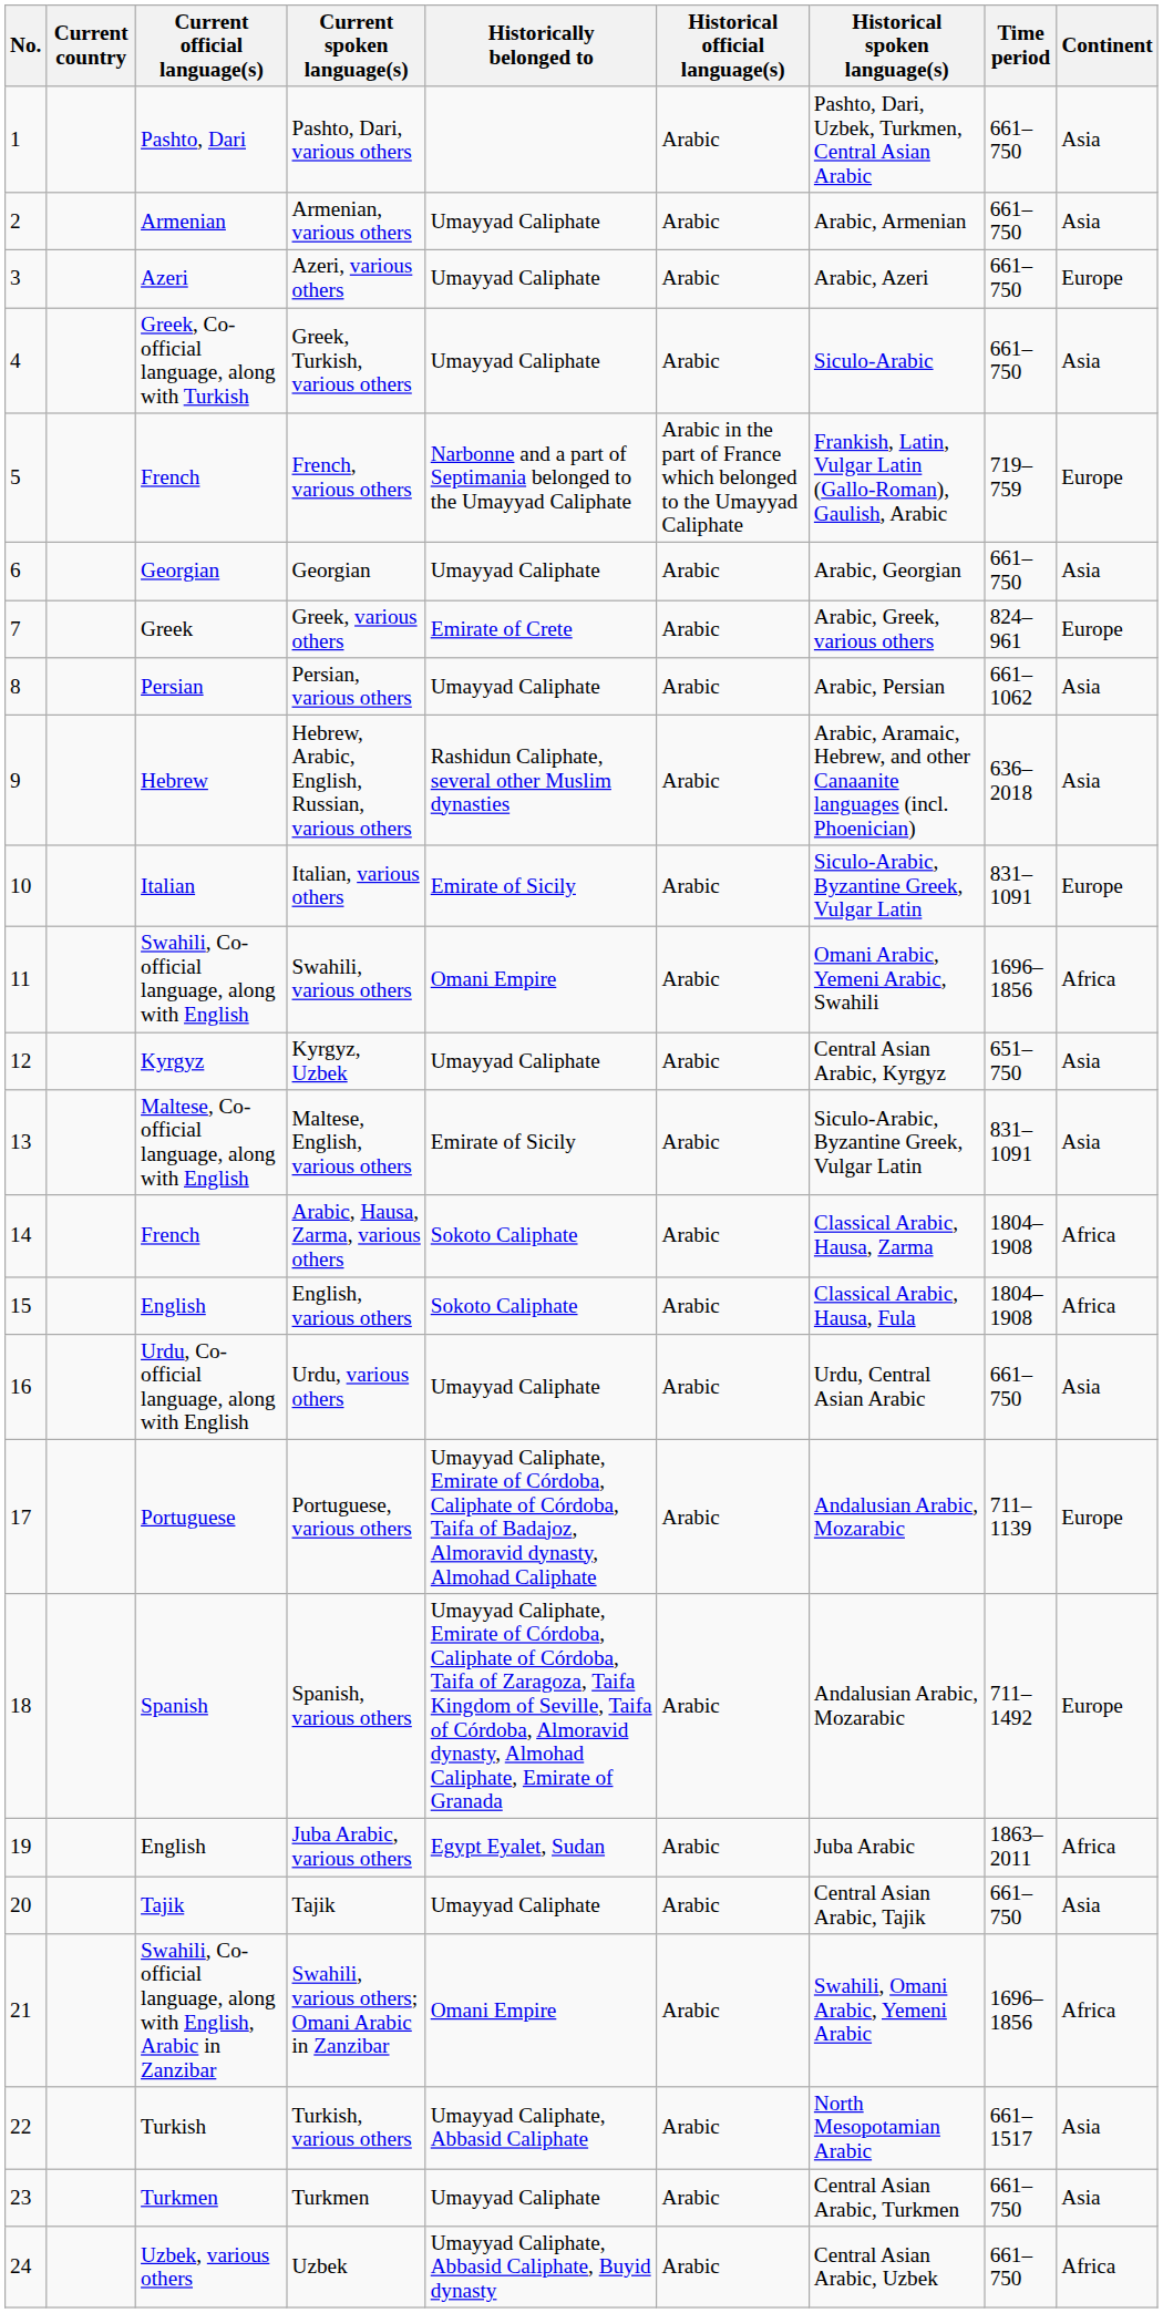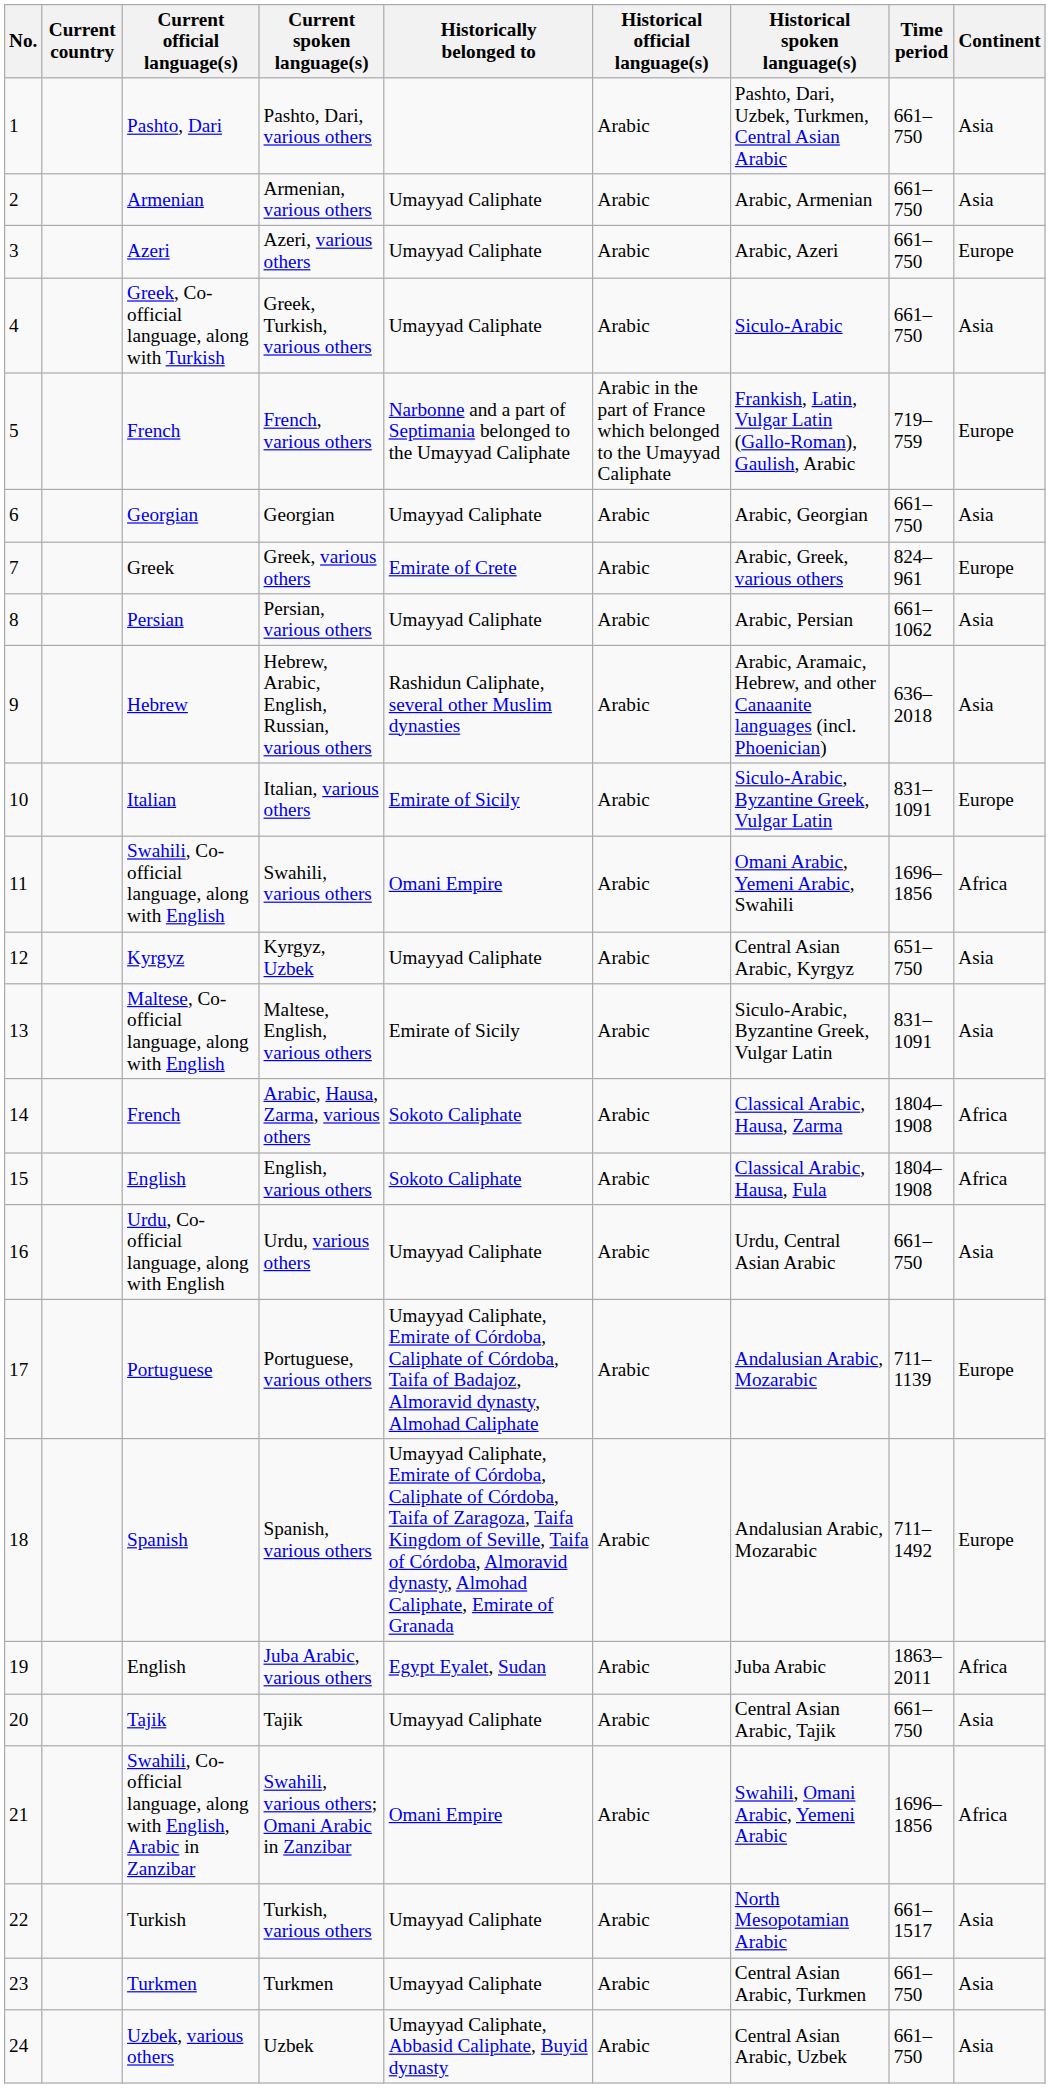Turkish, various others | Historically belonged to: Umayyad Caliphate, Abbasid Caliphate -> Umayyad Caliphate
Uzbek | Continent: Africa -> Asia
